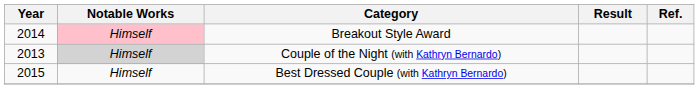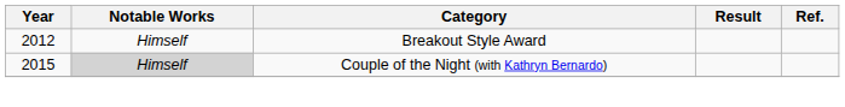Breakout Style Award | Year: 2014 -> 2012
Breakout Style Award | Notable Works: pink background -> no background
Couple of the Night (with Kathryn Bernardo) | Year: 2013 -> 2015
- row: 2015 | Himself | Best Dressed Couple (with Kathryn Bernardo)
